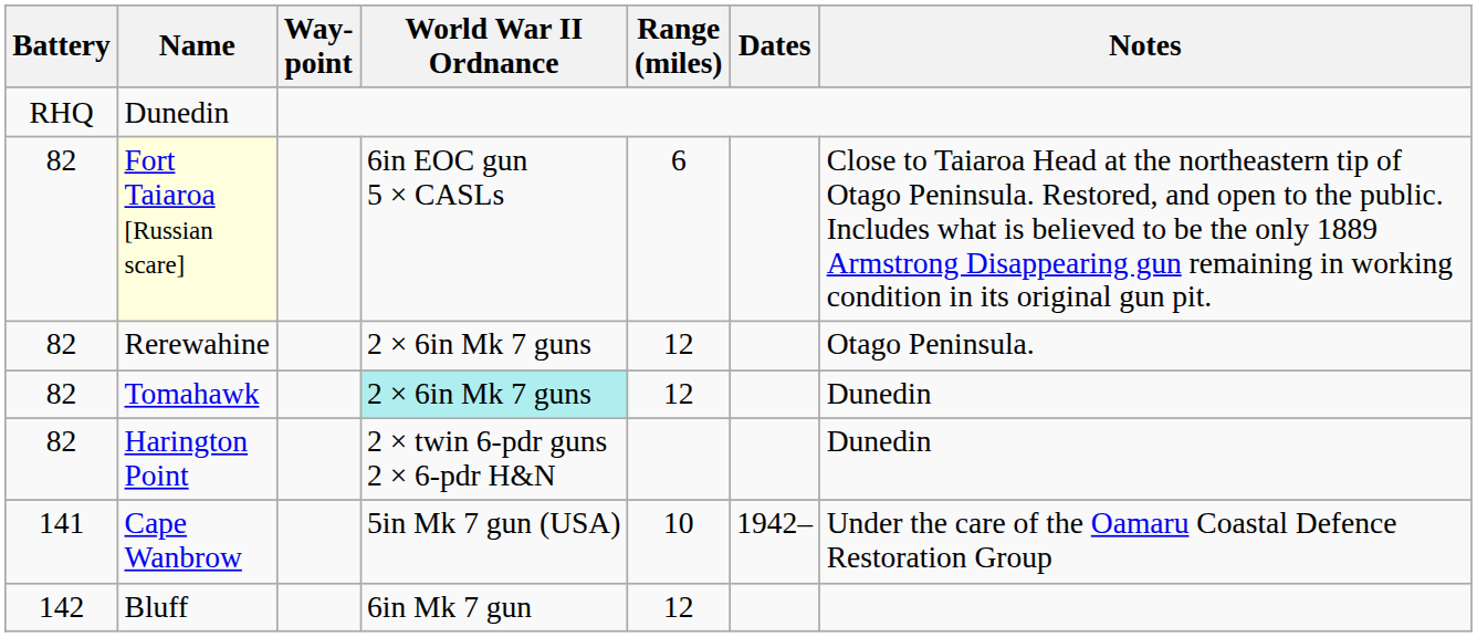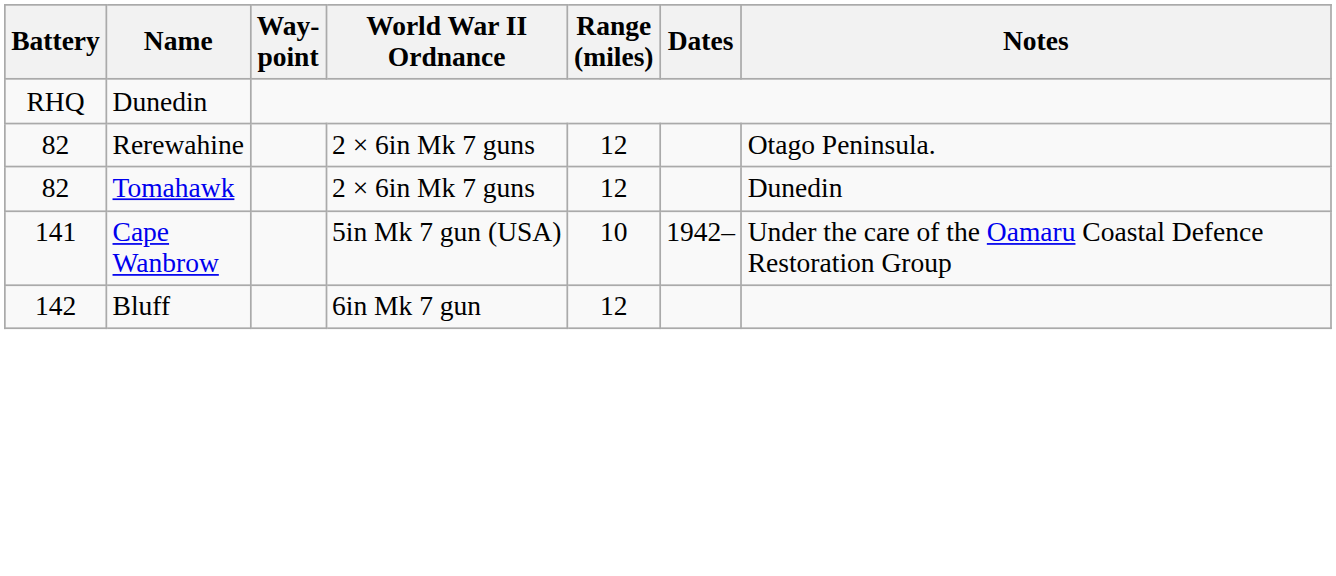- row: 82 | Fort Taiaroa [Russian scare] | 6in EOC gun 5 × CASLs | 6 | Close to Taiaroa Head at the northeastern tip of Otago Peninsula. Restored, and open to the public. Includes what is believed to be the only 1889 Armstrong Disappearing gun remaining in working condition in its original gun pit.
Tomahawk | World War II Ordnance: paleturquoise background -> no background
- row: 82 | Harington Point | 2 × twin 6-pdr guns 2 × 6-pdr H&N | Dunedin
